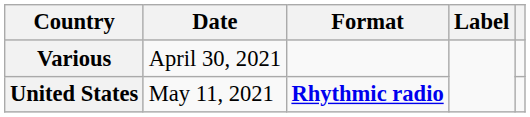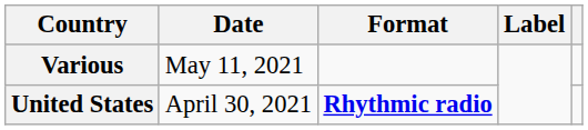Various | Date: April 30, 2021 -> May 11, 2021
United States | Date: May 11, 2021 -> April 30, 2021
